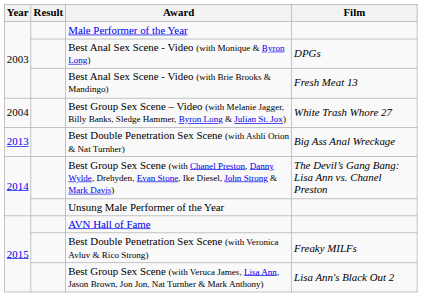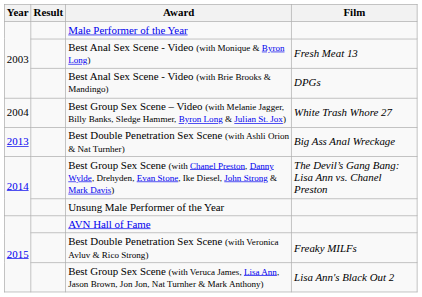Best Anal Sex Scene - Video (with Monique & Byron Long) | Film: DPGs -> Fresh Meat 13
Best Anal Sex Scene - Video (with Brie Brooks & Mandingo) | Film: Fresh Meat 13 -> DPGs
